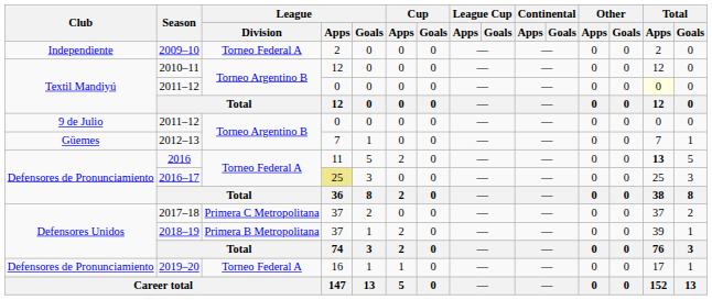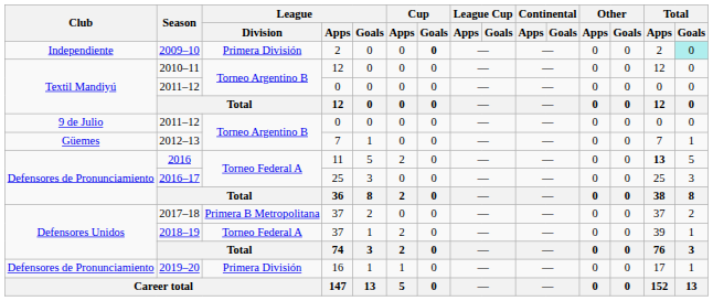2009–10 | League / Division: Torneo Federal A -> Primera División
2009–10 | Cup / Goals: normal -> bold
2009–10 | Total / Goals: no background -> paleturquoise background
Textil Mandiyú / 2011–12 | Total / Apps: lightyellow background -> no background
2016–17 | League / Apps: khaki background -> no background
2017–18 | League / Division: Primera C Metropolitana -> Primera B Metropolitana
2018–19 | League / Division: Primera B Metropolitana -> Torneo Federal A
2019–20 | League / Division: Torneo Federal A -> Primera División
